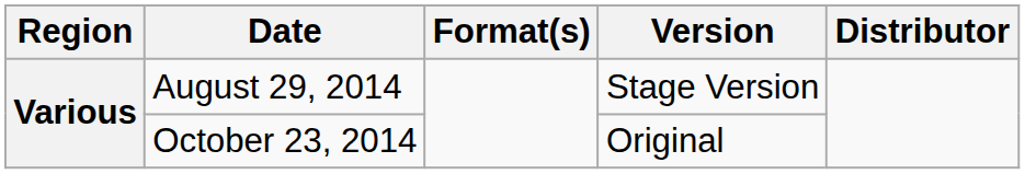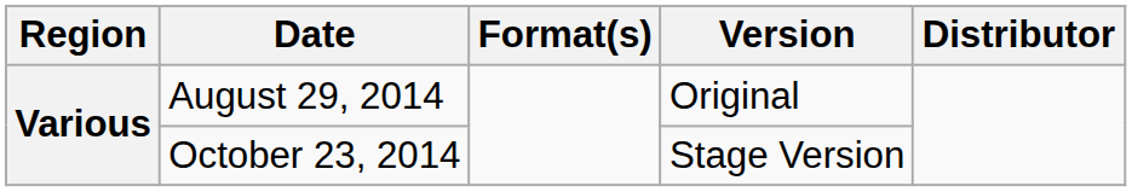August 29, 2014 | Version: Stage Version -> Original
October 23, 2014 | Version: Original -> Stage Version
